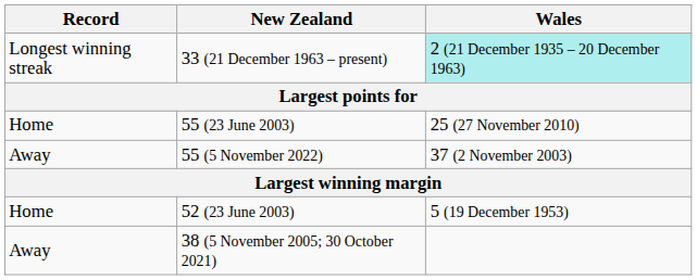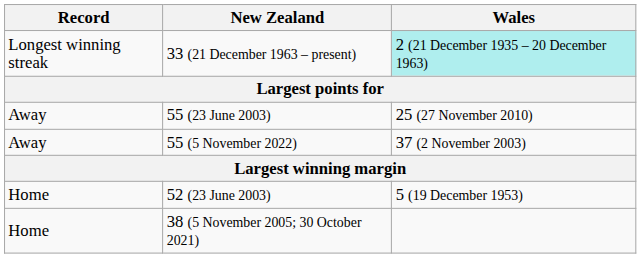55 (23 June 2003) | Record: Home -> Away
38 (5 November 2005; 30 October 2021) | Record: Away -> Home
